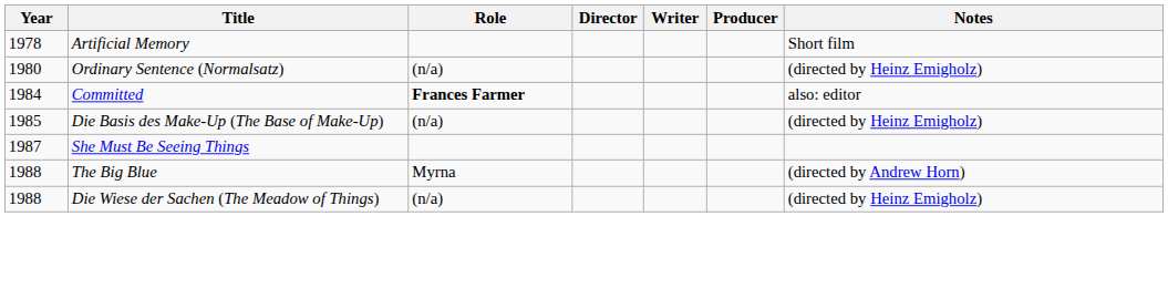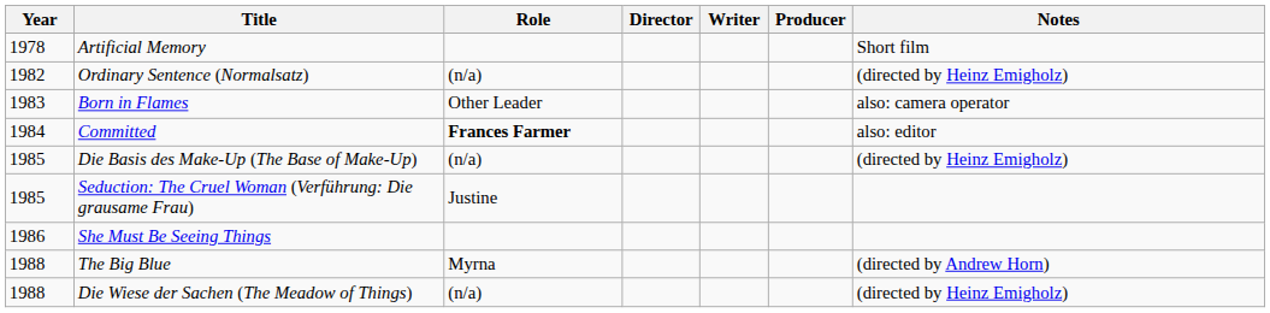Ordinary Sentence (Normalsatz) | Year: 1980 -> 1982
+ row: 1983 | Born in Flames | Other Leader | also: camera operator
+ row: 1985 | Seduction: The Cruel Woman (Verführung: Die grausame Frau) | Justine
She Must Be Seeing Things | Year: 1987 -> 1986
